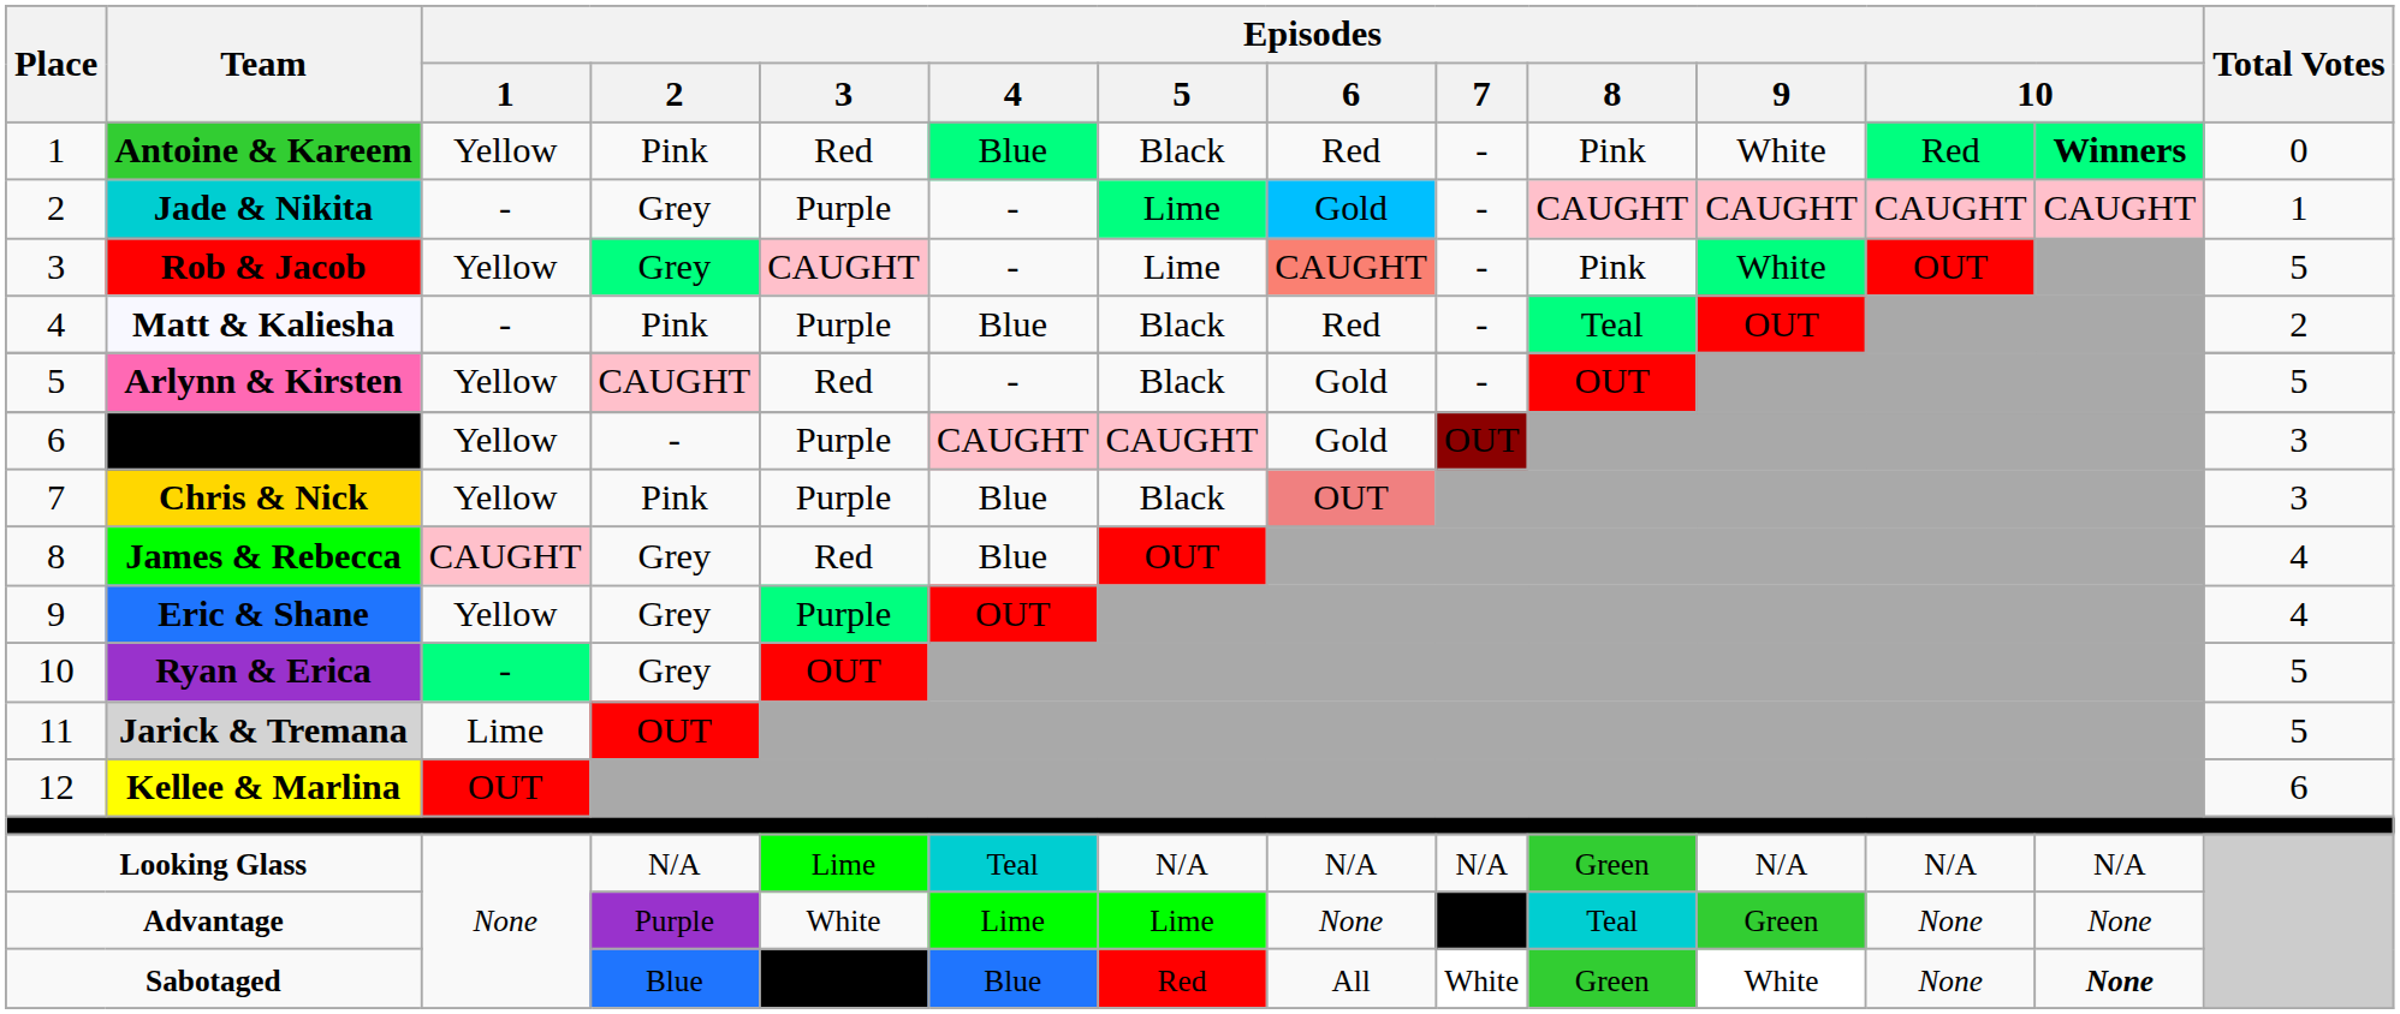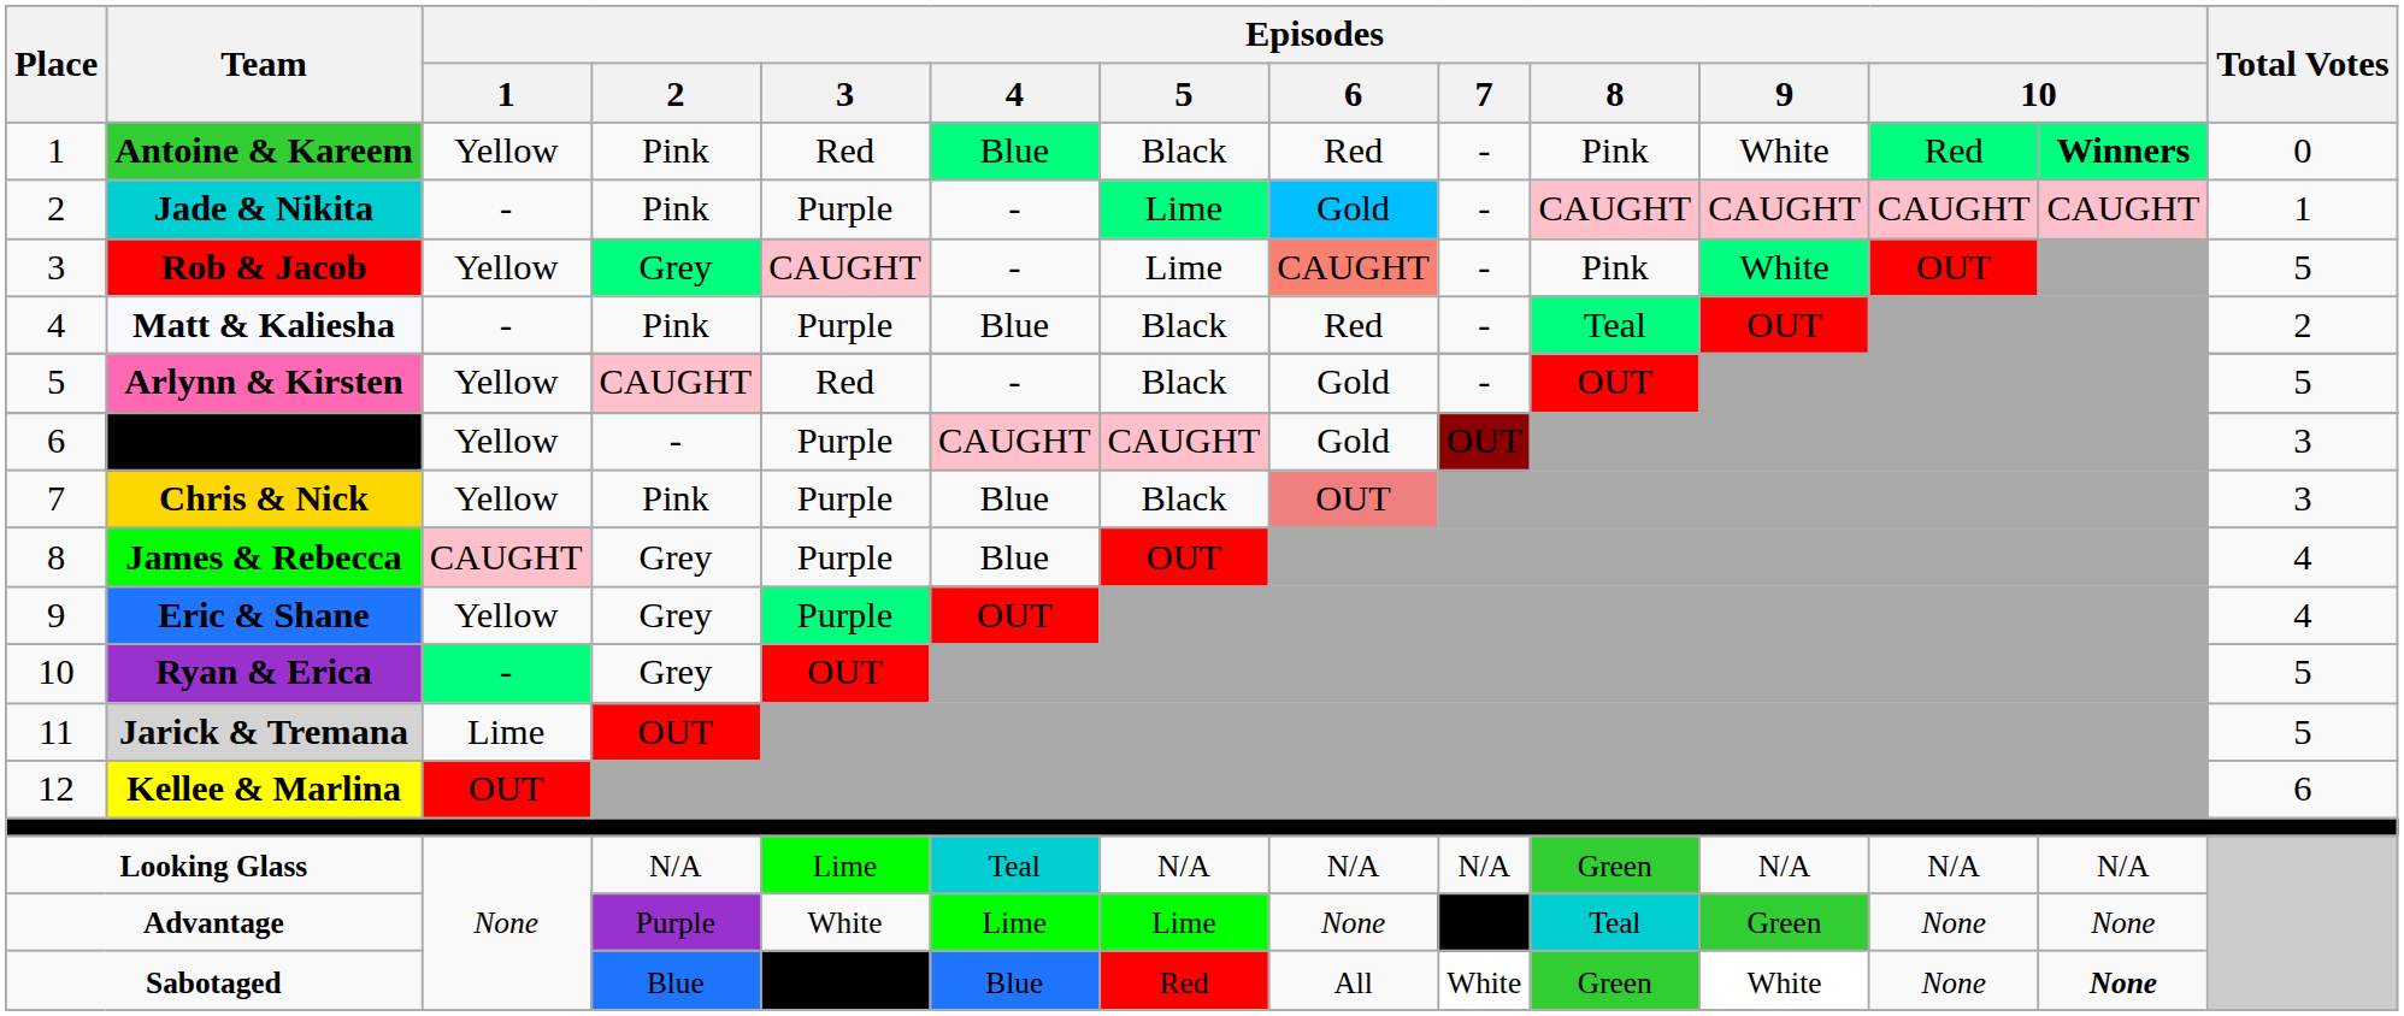Jade & Nikita | Episodes / 2: Grey -> Pink
James & Rebecca | Episodes / 3: Red -> Purple
